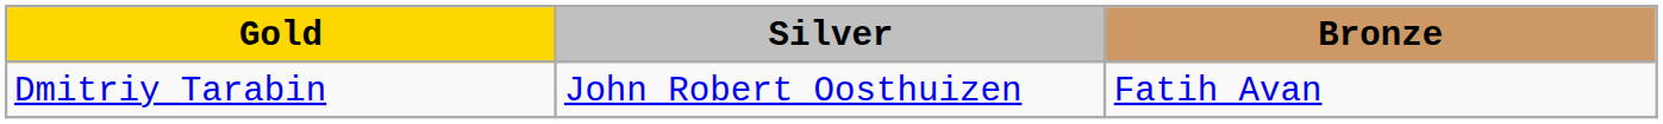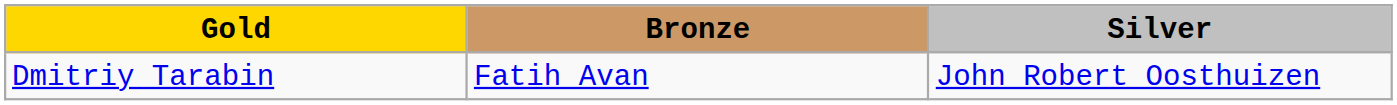columns swapped: Silver <-> Bronze
